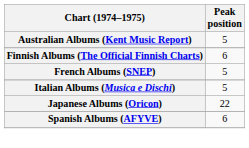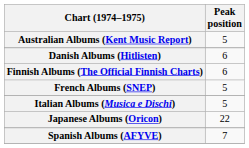+ row: Danish Albums (Hitlisten) | 6
Spanish Albums (AFYVE) | Peak position: 6 -> 7
